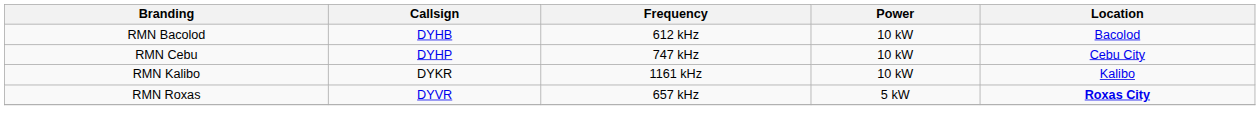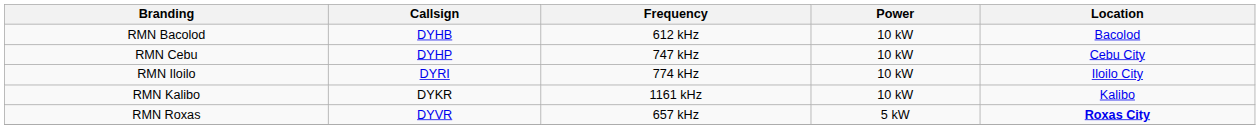+ row: RMN Iloilo | DYRI | 774 kHz | 10 kW | Iloilo City
